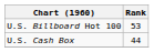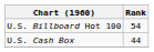U.S. Billboard Hot 100 | Rank: 53 -> 54
